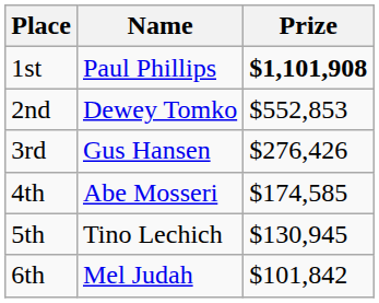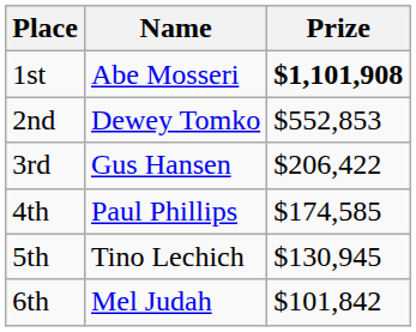1st | Name: Paul Phillips -> Abe Mosseri
3rd | Prize: $276,426 -> $206,422
4th | Name: Abe Mosseri -> Paul Phillips
